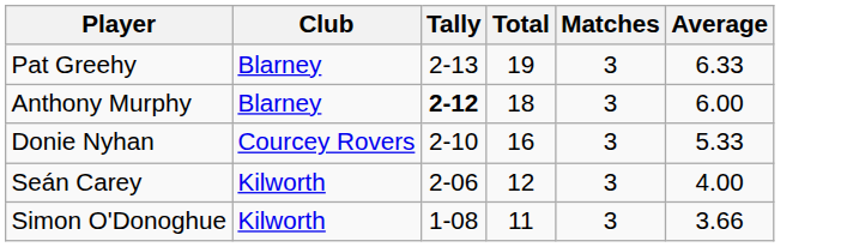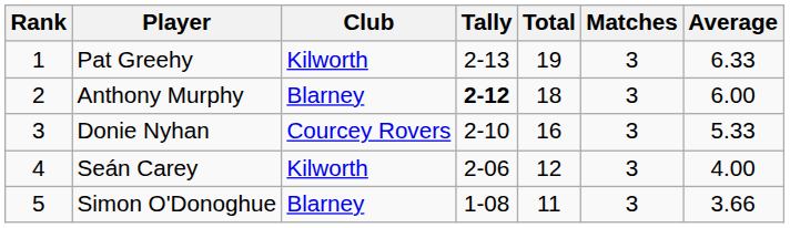+ column: Rank | 1 | 2 | 3 | 4 | 5
Pat Greehy | Club: Blarney -> Kilworth
Simon O'Donoghue | Club: Kilworth -> Blarney
